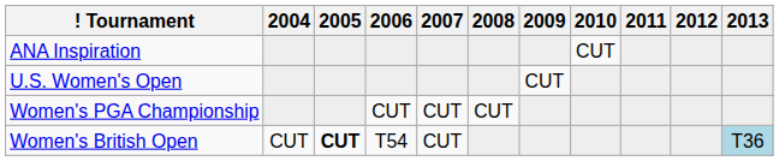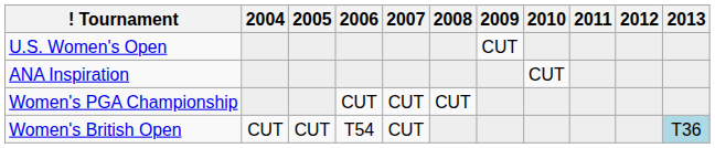rows swapped: ANA Inspiration <-> U.S. Women's Open
Women's British Open | 2005: bold -> normal
